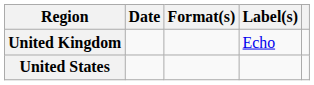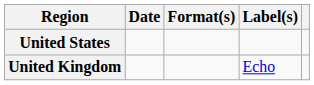rows swapped: United Kingdom <-> United States
